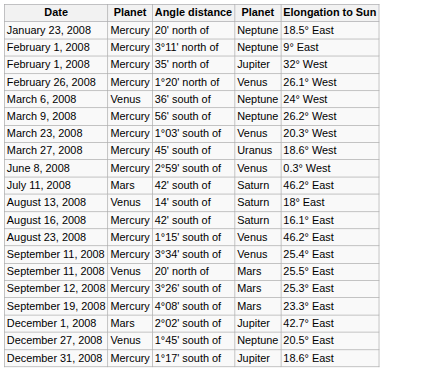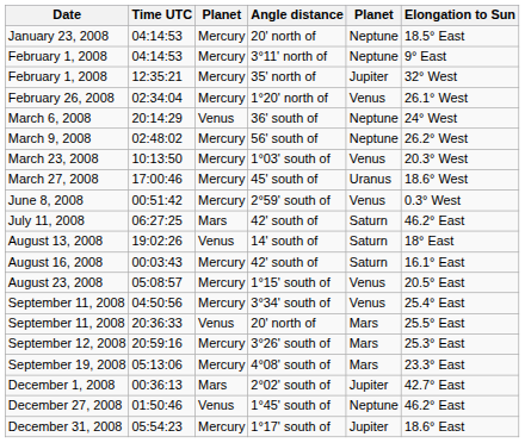+ column: Time UTC | 04:14:53 | 04:14:53 | 12:35:21 | 02:34:04 | 20:14:29 | 02:48:02 | 10:13:50 | 17:00:46 | 00:51:42 | 06:27:25 | 19:02:26 | 00:03:43 | 05:08:57 | 04:50:56 | 20:36:33 | 20:59:16 | 05:13:06 | 00:36:13 | 01:50:46 | 05:54:23
August 23, 2008 | Elongation to Sun: 46.2° East -> 20.5° East
December 27, 2008 | Elongation to Sun: 20.5° East -> 46.2° East
